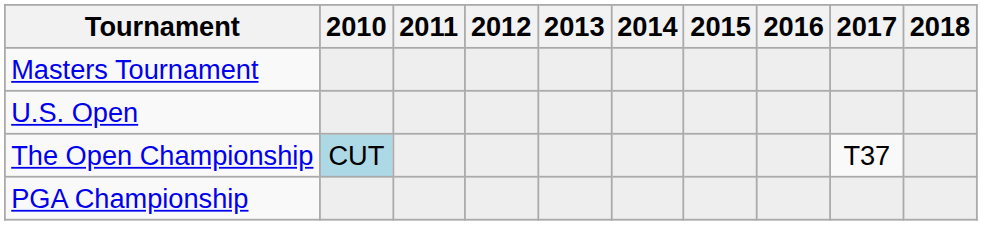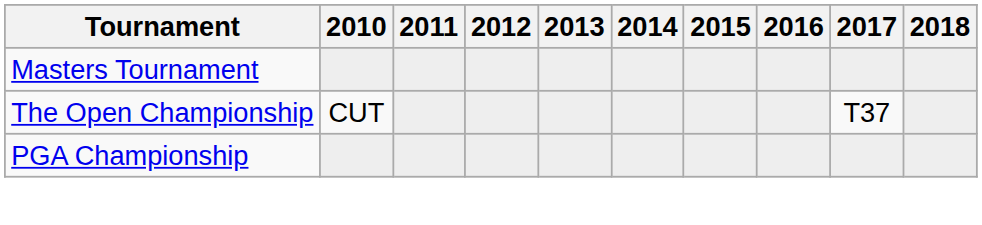- row: U.S. Open
The Open Championship | 2010: lightblue background -> no background
